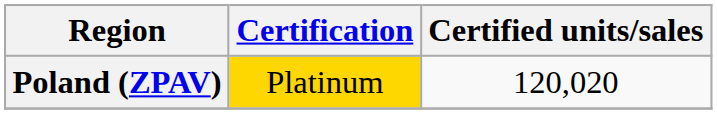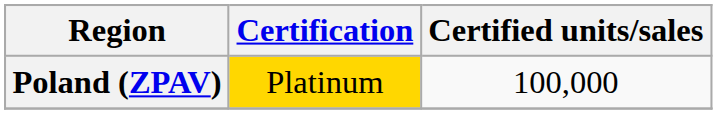Poland (ZPAV) | Certified units/sales: 120,020 -> 100,000
